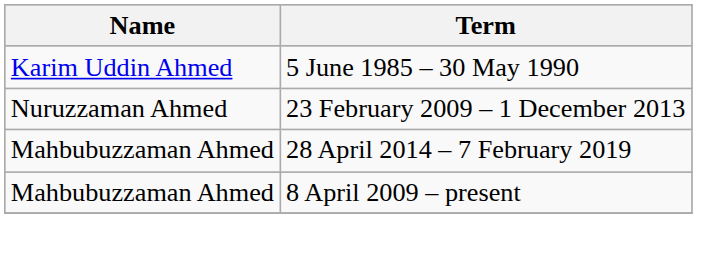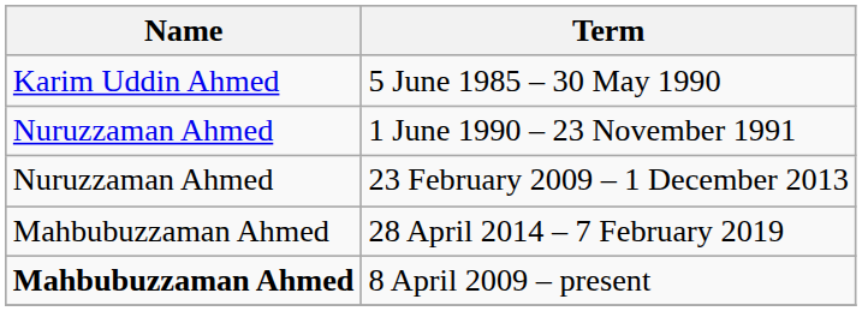+ row: Nuruzzaman Ahmed | 1 June 1990 – 23 November 1991
8 April 2009 – present | Name: normal -> bold
